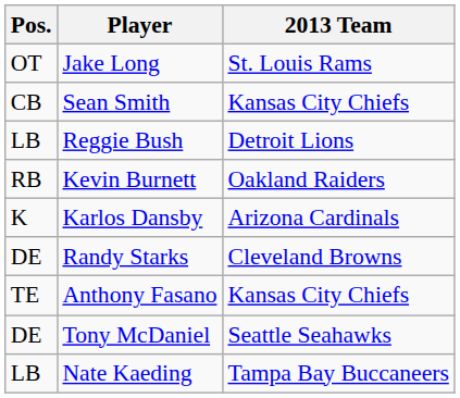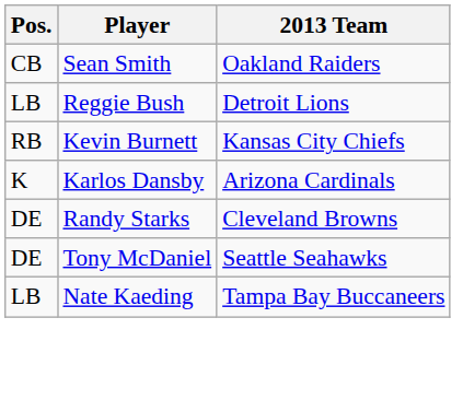- row: OT | Jake Long | St. Louis Rams
Sean Smith | 2013 Team: Kansas City Chiefs -> Oakland Raiders
Kevin Burnett | 2013 Team: Oakland Raiders -> Kansas City Chiefs
- row: TE | Anthony Fasano | Kansas City Chiefs
